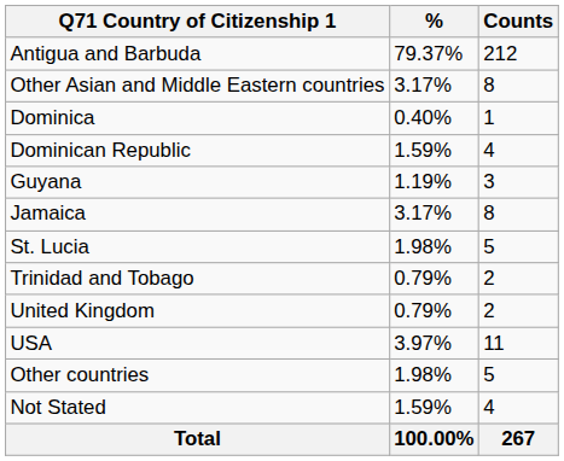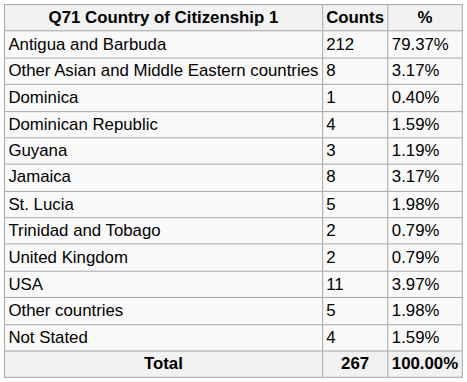columns swapped: Counts <-> %
